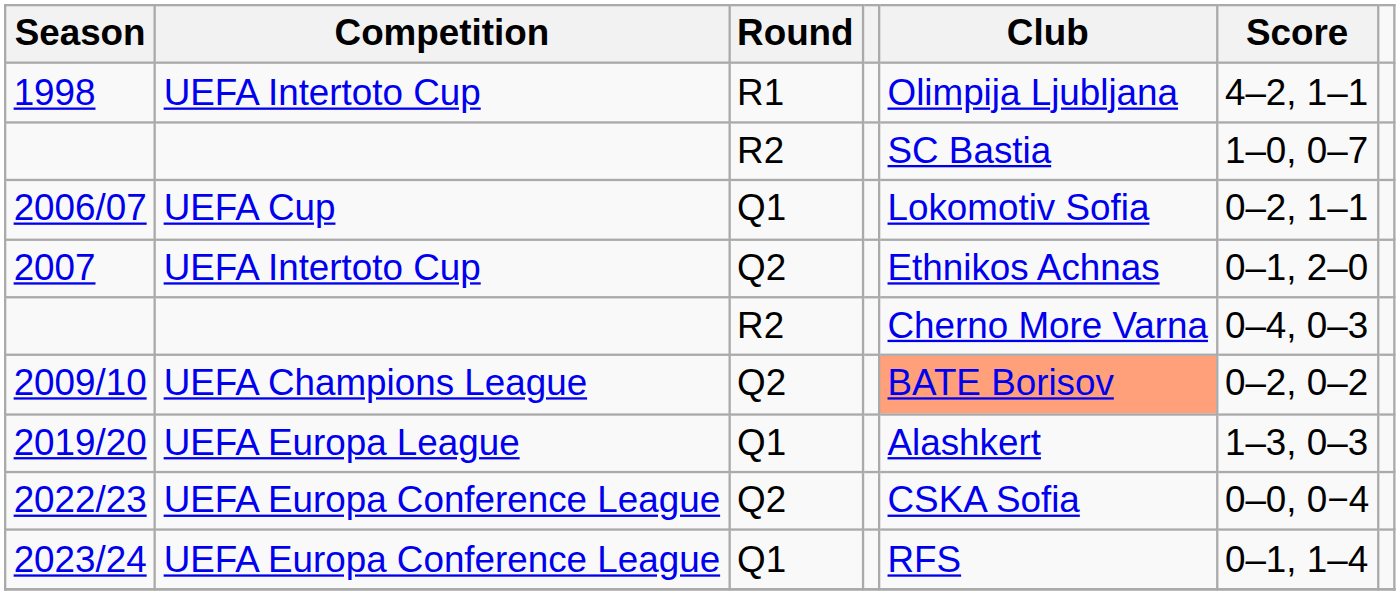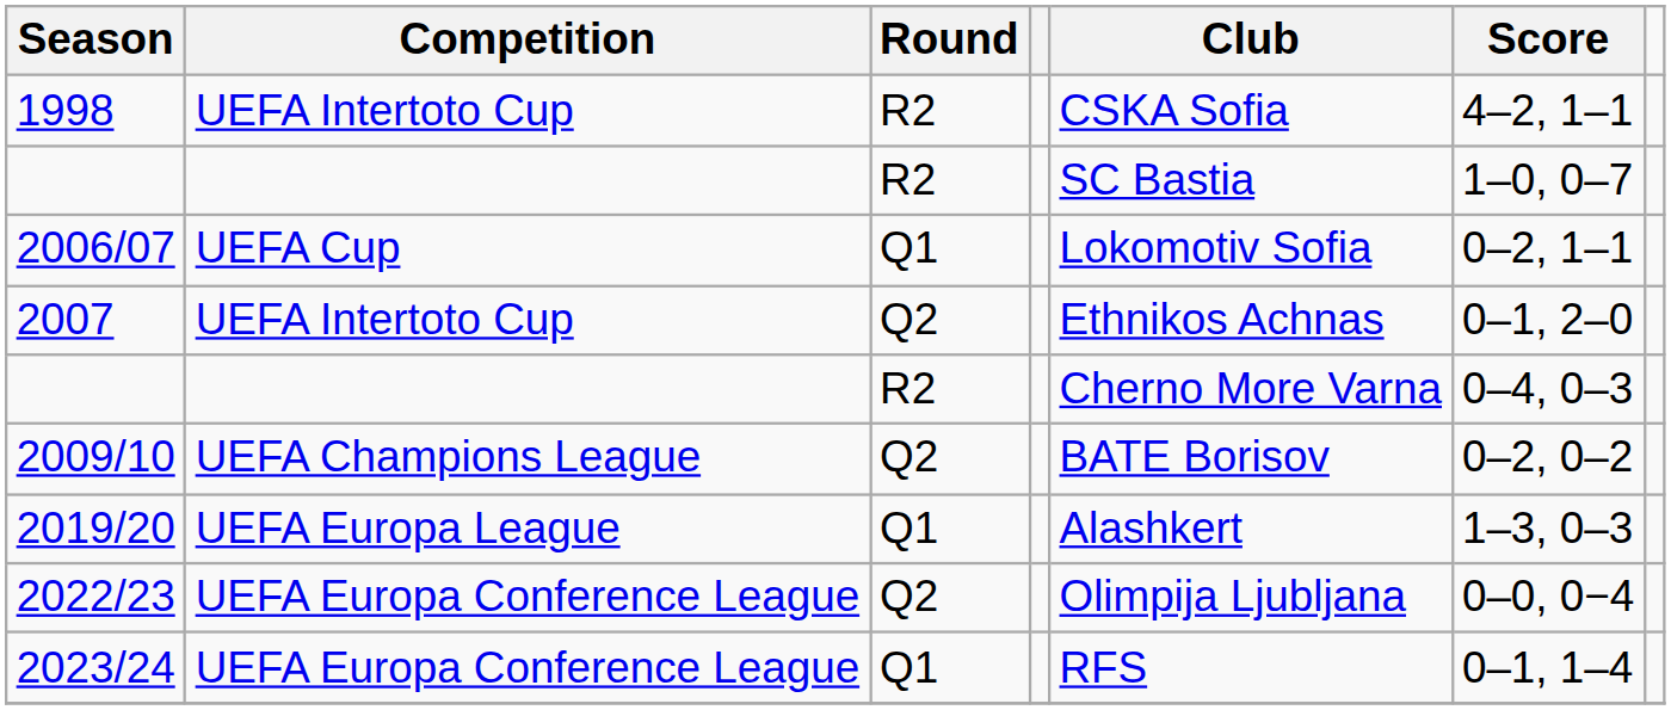1998 | Round: R1 -> R2
1998 | Club: Olimpija Ljubljana -> CSKA Sofia
2009/10 | Club: lightsalmon background -> no background
2022/23 | Club: CSKA Sofia -> Olimpija Ljubljana
